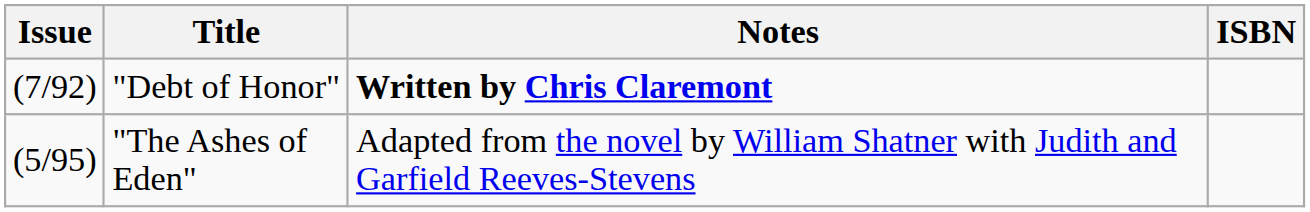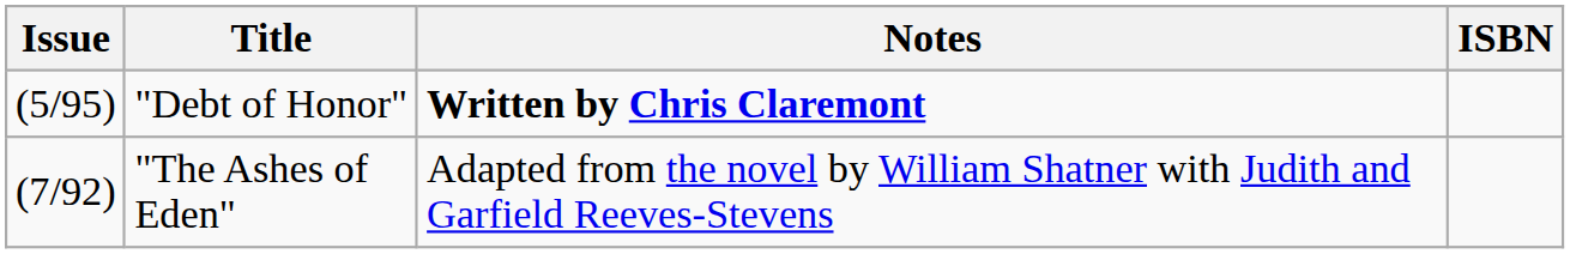"Debt of Honor" | Issue: (7/92) -> (5/95)
"The Ashes of Eden" | Issue: (5/95) -> (7/92)
